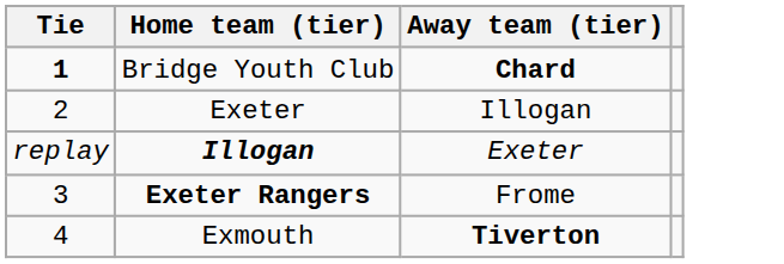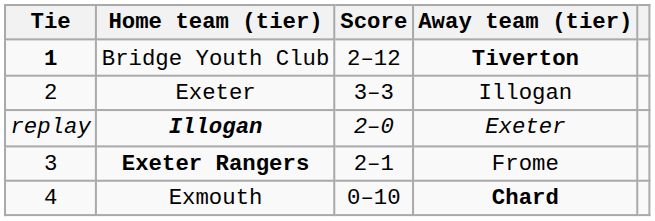+ column: Score | 2–12 | 3–3 | 2–0 | 2–1 | 0–10
Bridge Youth Club | Away team (tier): Chard -> Tiverton
Exmouth | Away team (tier): Tiverton -> Chard
